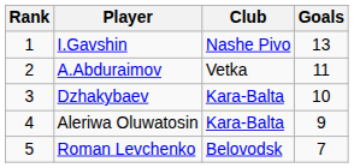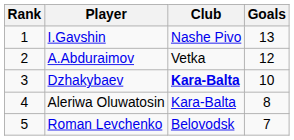A.Abduraimov | Goals: 11 -> 12
Dzhakybaev | Club: normal -> bold
Aleriwa Oluwatosin | Goals: 9 -> 8
